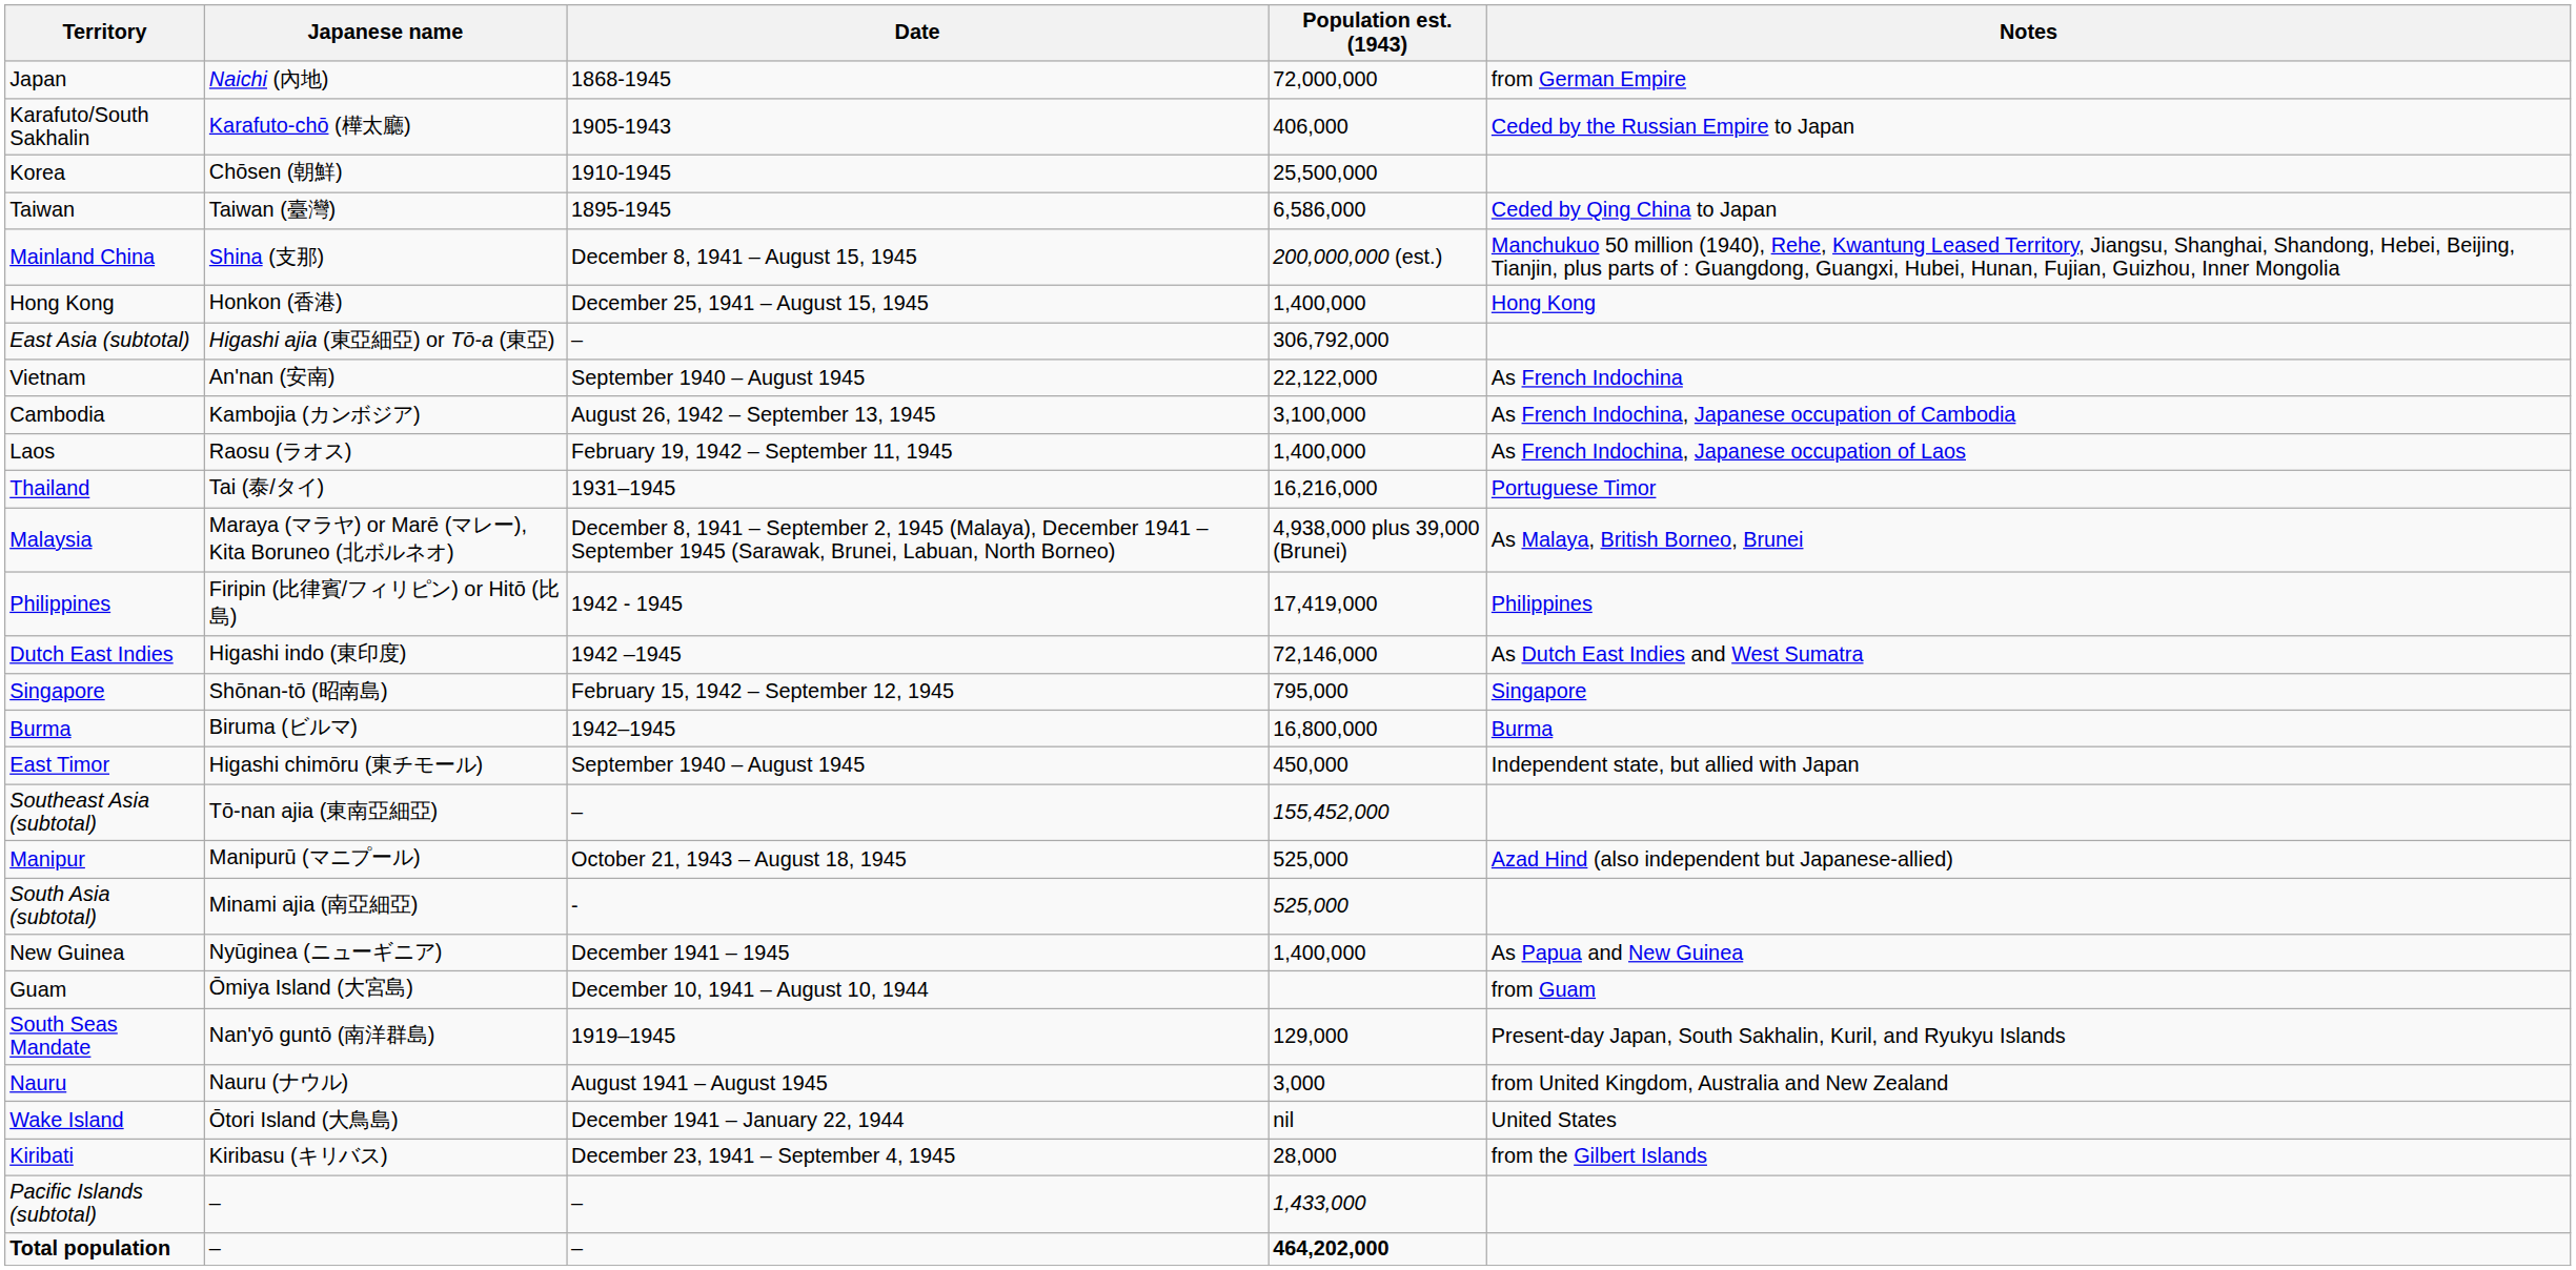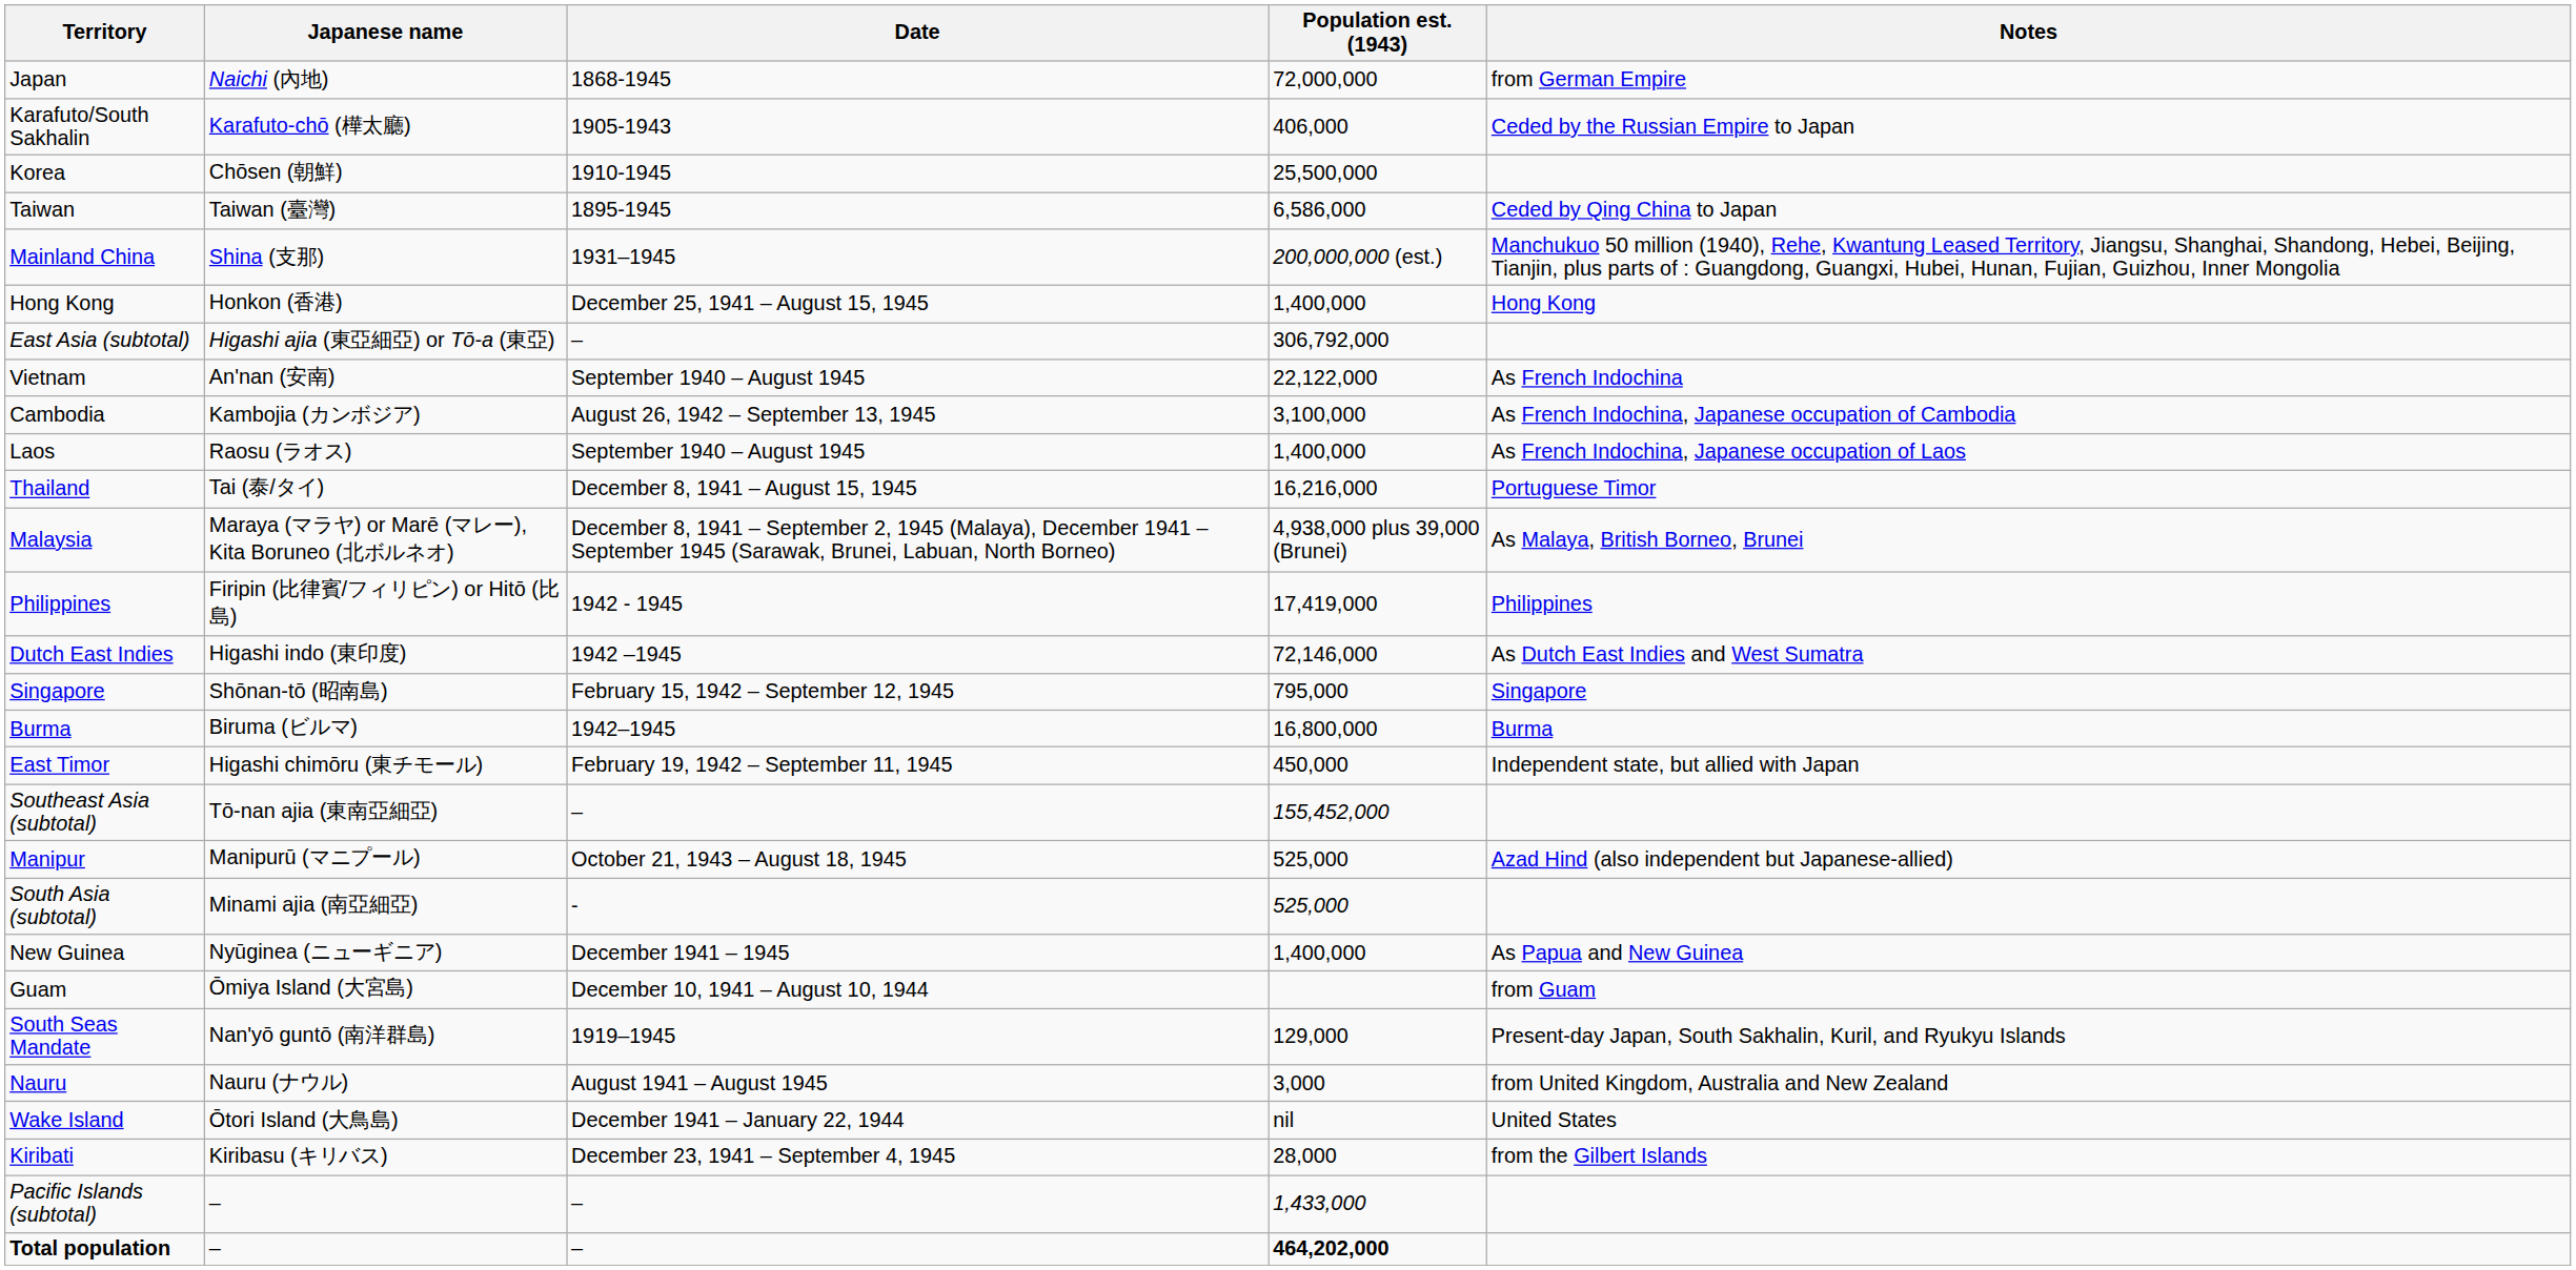Mainland China | Date: December 8, 1941 – August 15, 1945 -> 1931–1945
Laos | Date: February 19, 1942 – September 11, 1945 -> September 1940 – August 1945
Thailand | Date: 1931–1945 -> December 8, 1941 – August 15, 1945
East Timor | Date: September 1940 – August 1945 -> February 19, 1942 – September 11, 1945
